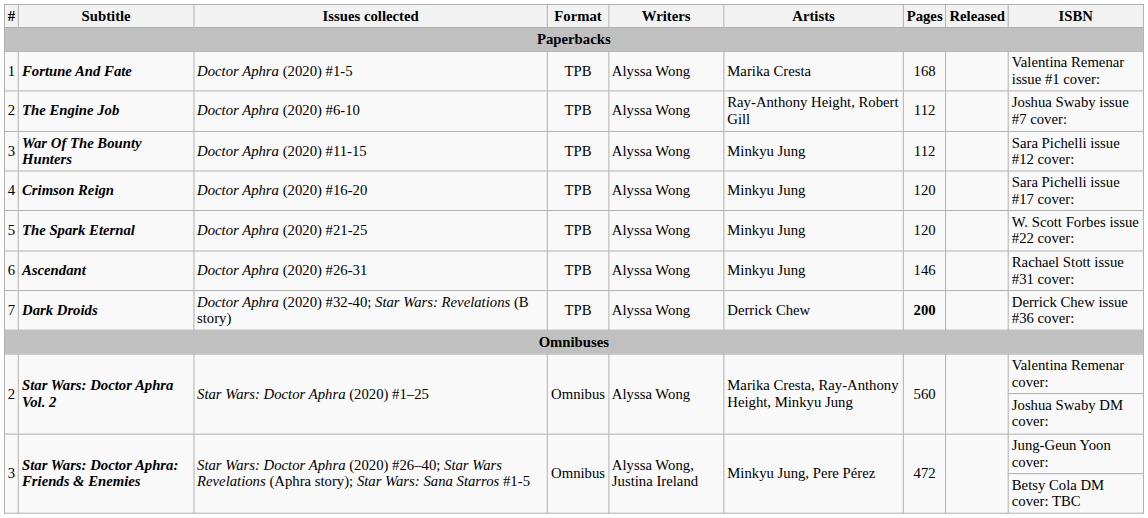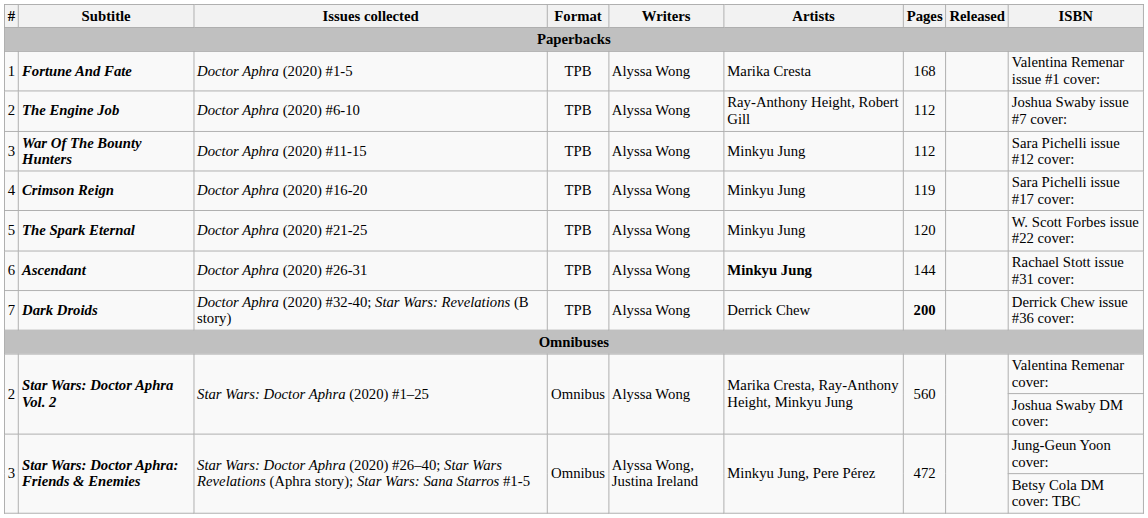Crimson Reign | Pages: 120 -> 119
Ascendant | Artists: normal -> bold
Ascendant | Pages: 146 -> 144
